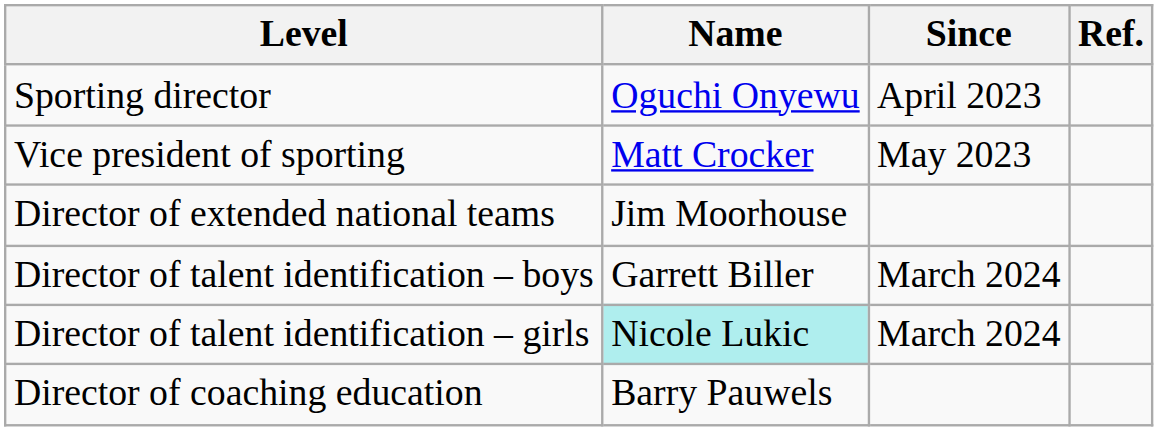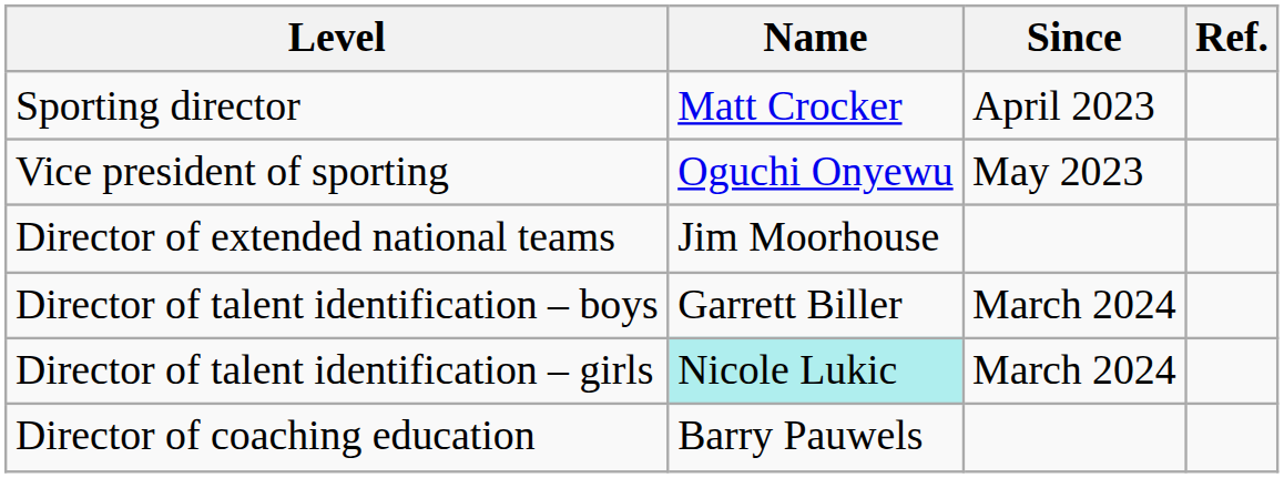Sporting director | Name: Oguchi Onyewu -> Matt Crocker
Vice president of sporting | Name: Matt Crocker -> Oguchi Onyewu
